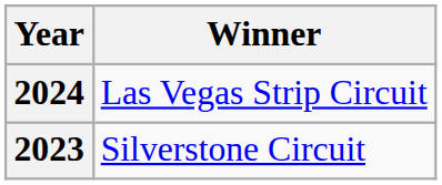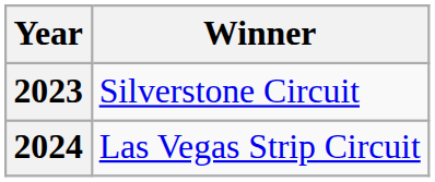rows swapped: 2023 <-> 2024
